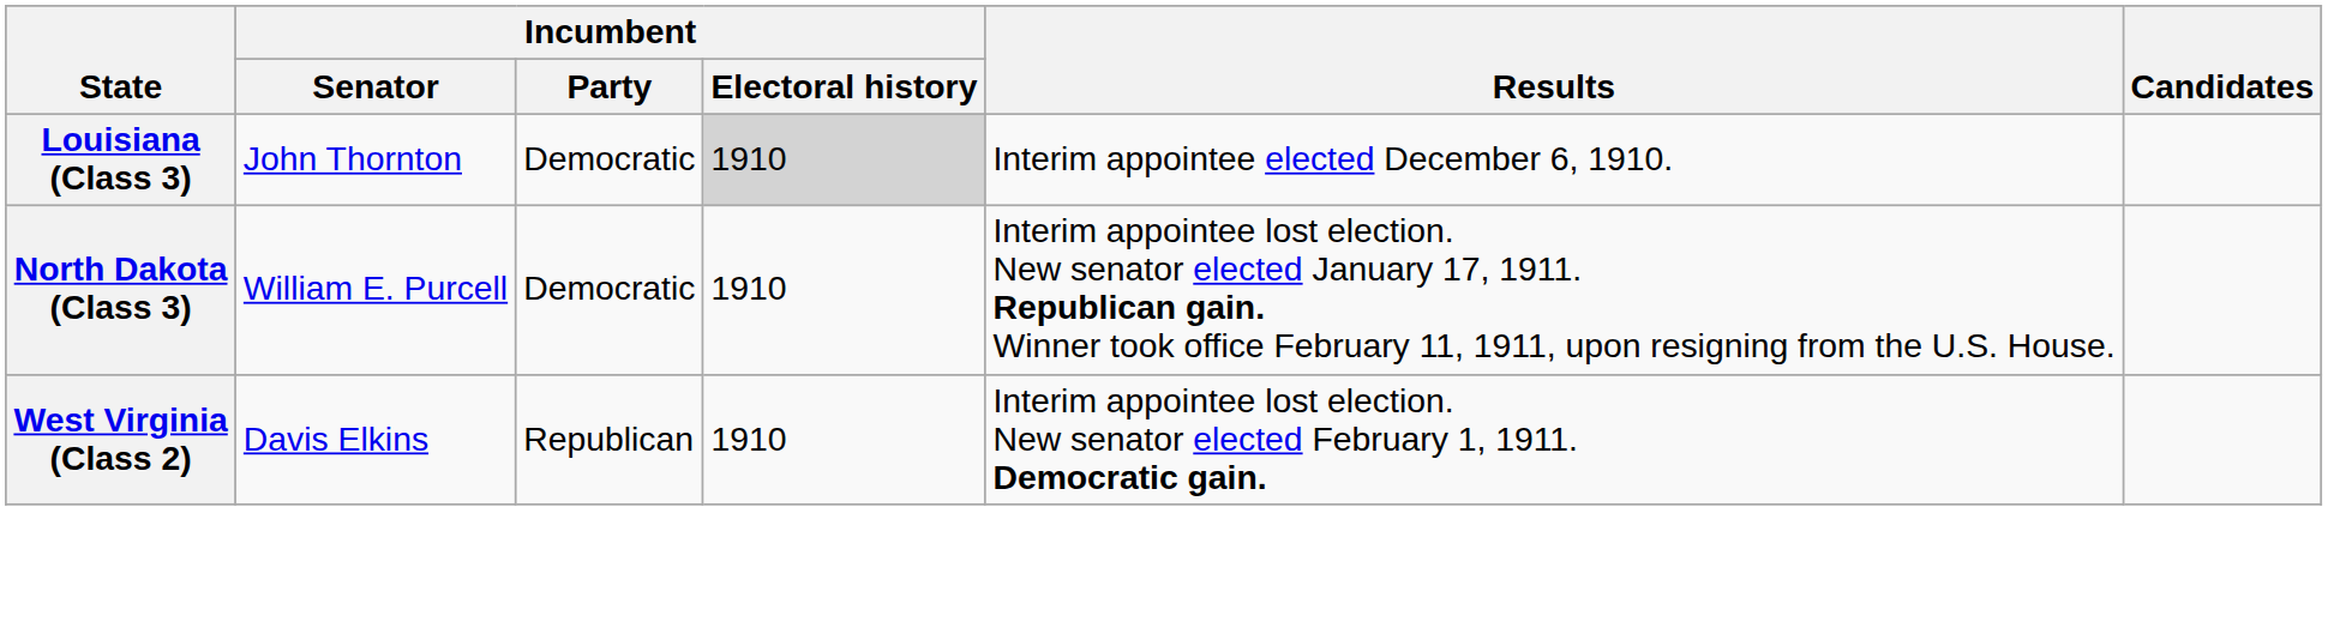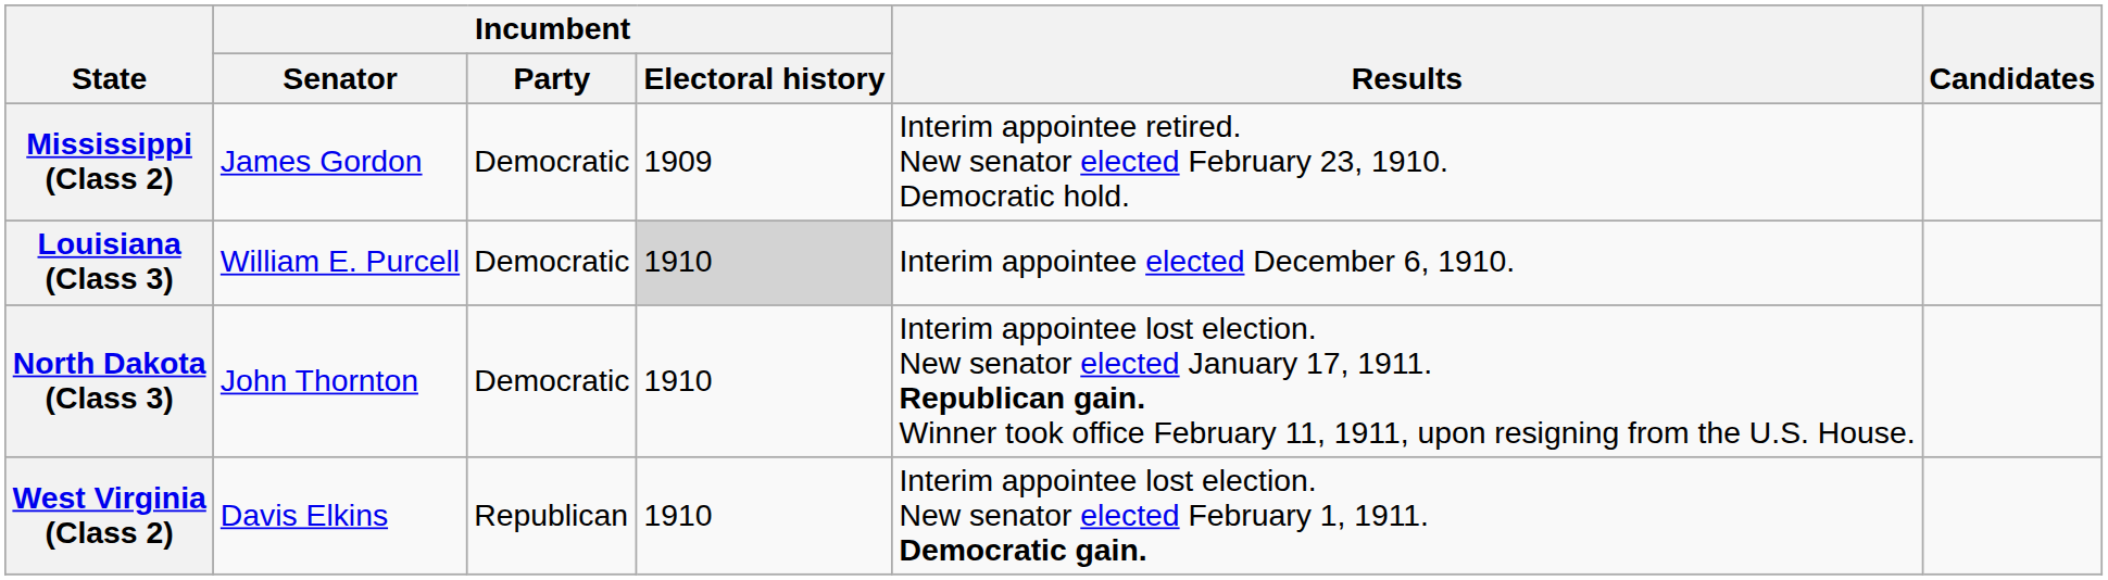+ row: Mississippi (Class 2) | James Gordon | Democratic | 1909 | Interim appointee retired. New senator elected February 23, 1910. Democratic hold.
Louisiana (Class 3) | Incumbent / Senator: John Thornton -> William E. Purcell
North Dakota (Class 3) | Incumbent / Senator: William E. Purcell -> John Thornton
